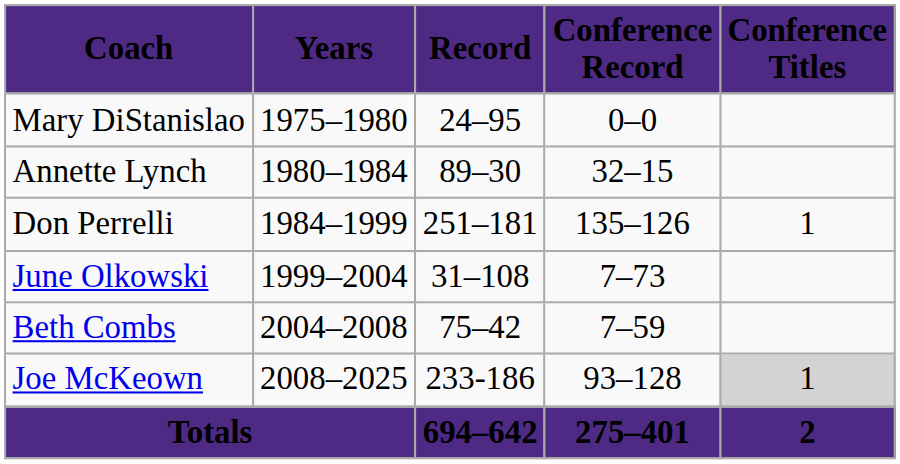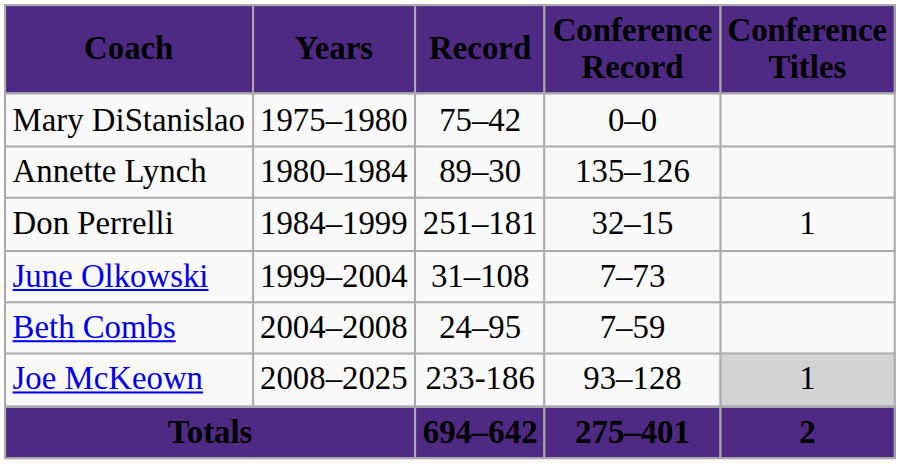Mary DiStanislao | column 3: 24–95 -> 75–42
Annette Lynch | column 4: 32–15 -> 135–126
Don Perrelli | column 4: 135–126 -> 32–15
Beth Combs | column 3: 75–42 -> 24–95
